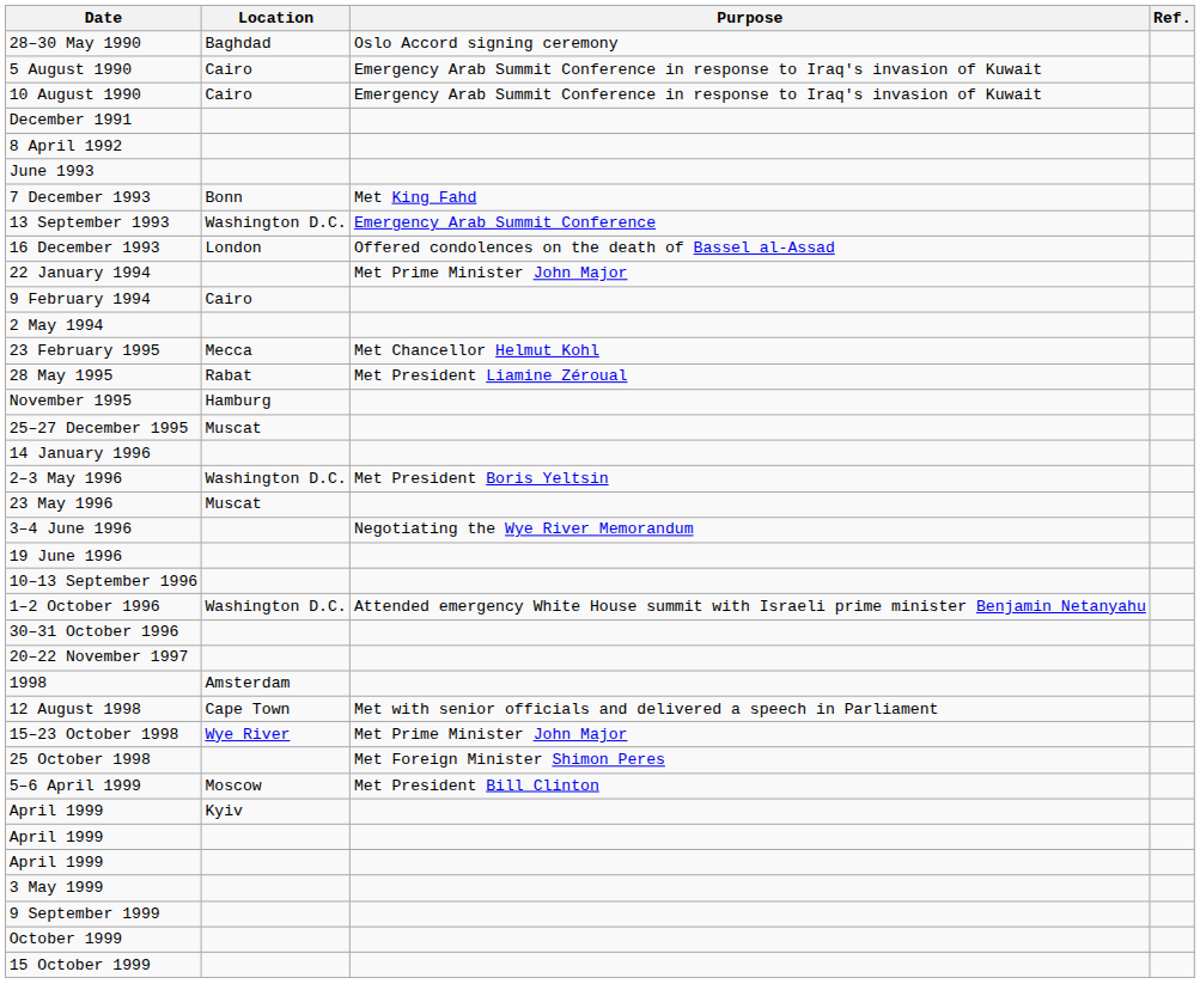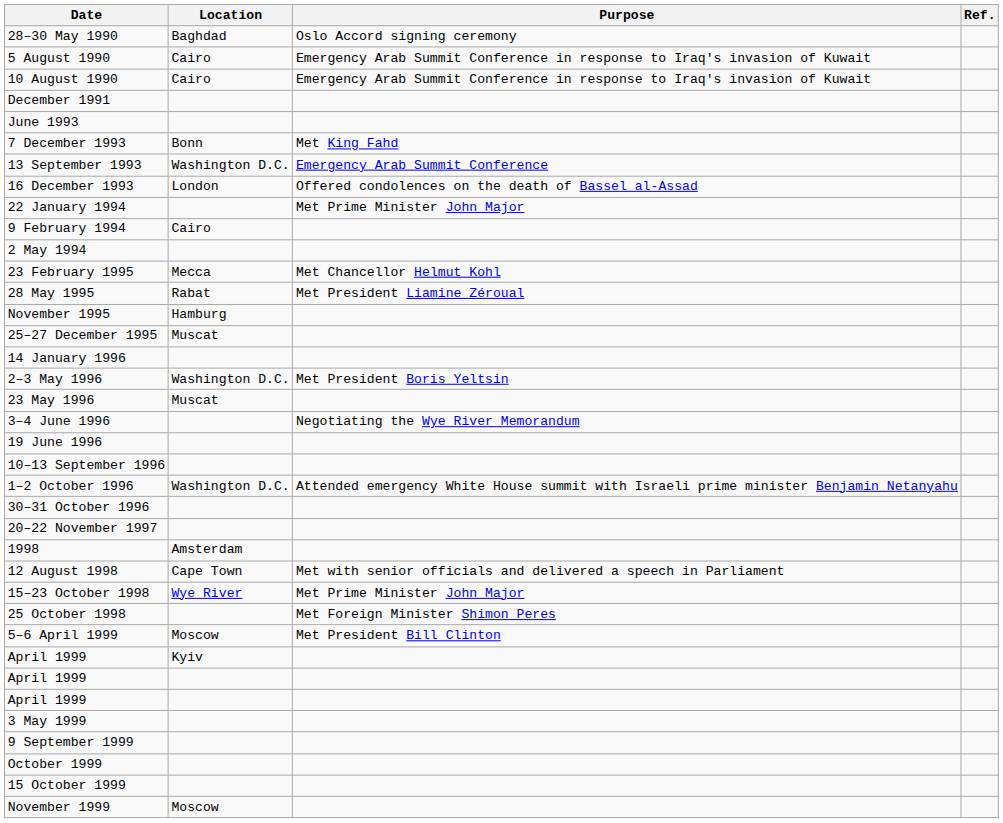- row: 8 April 1992
+ row: November 1999 | Moscow
